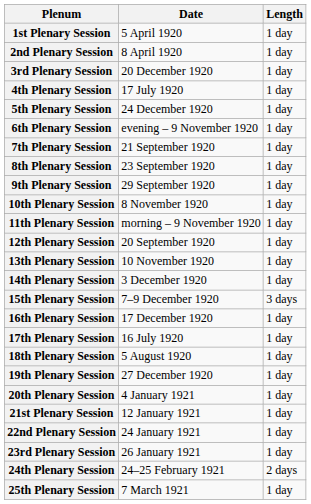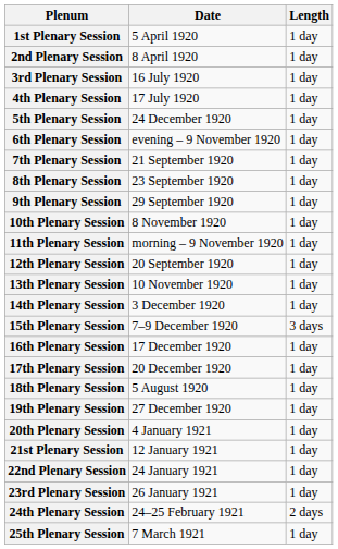3rd Plenary Session | Date: 20 December 1920 -> 16 July 1920
17th Plenary Session | Date: 16 July 1920 -> 20 December 1920
